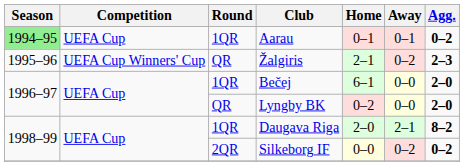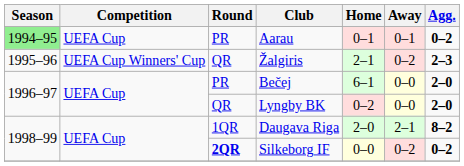Aarau | Round: 1QR -> PR
Bečej | Round: 1QR -> PR
Silkeborg IF | Round: normal -> bold
